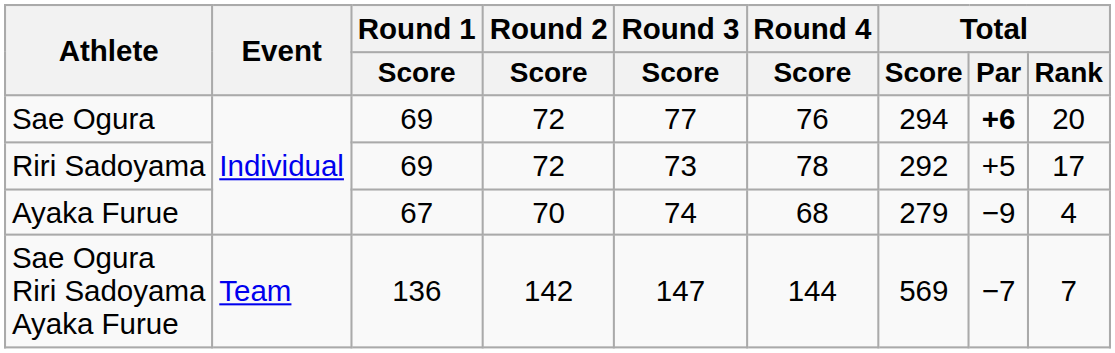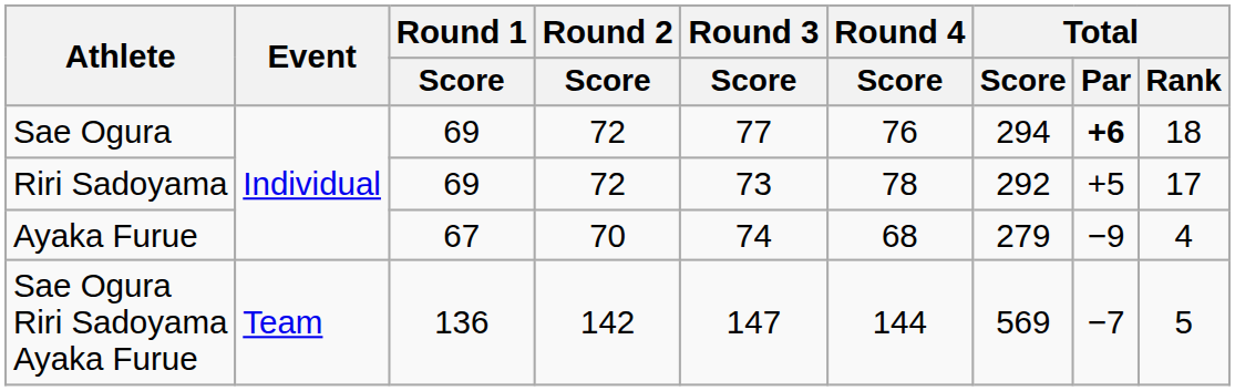Sae Ogura | Total / Rank: 20 -> 18
Sae Ogura Riri Sadoyama Ayaka Furue | Total / Rank: 7 -> 5
